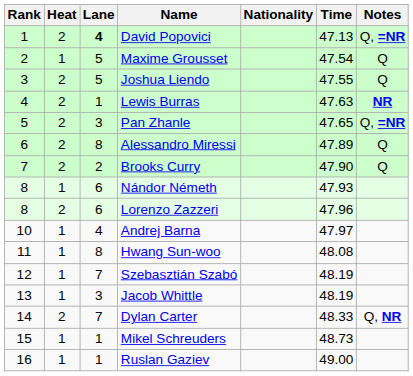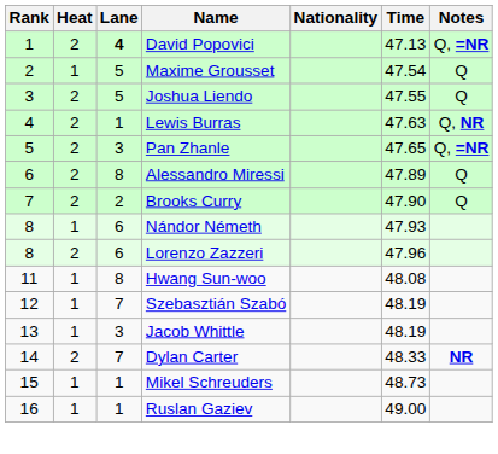Lewis Burras | Notes: NR -> Q, NR
- row: 10 | 1 | 4 | Andrej Barna | 47.97
Dylan Carter | Notes: Q, NR -> NR
